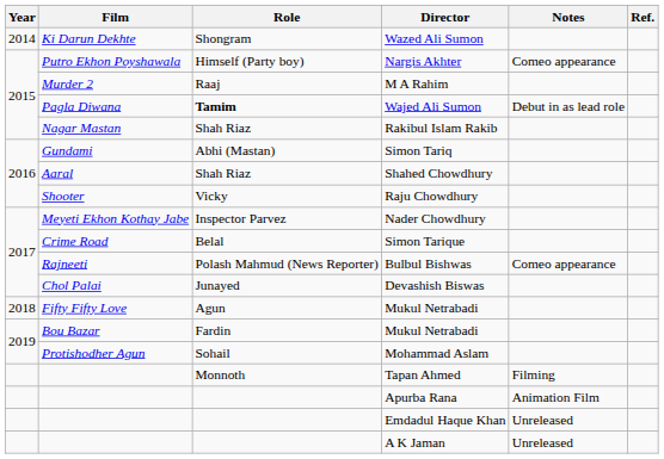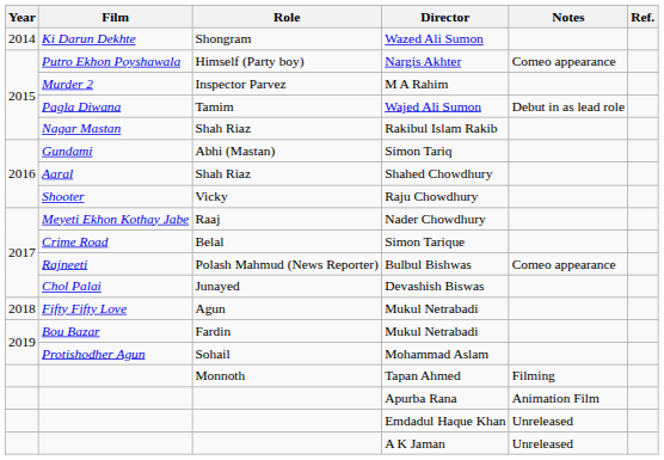M A Rahim | Role: Raaj -> Inspector Parvez
Wajed Ali Sumon | Role: bold -> normal
Nader Chowdhury | Role: Inspector Parvez -> Raaj
